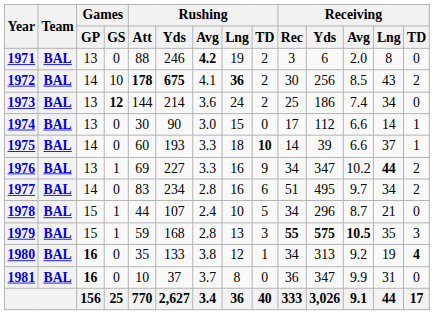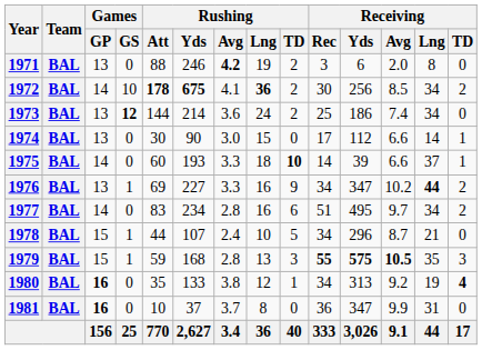1972 | Receiving / Lng: 43 -> 34
